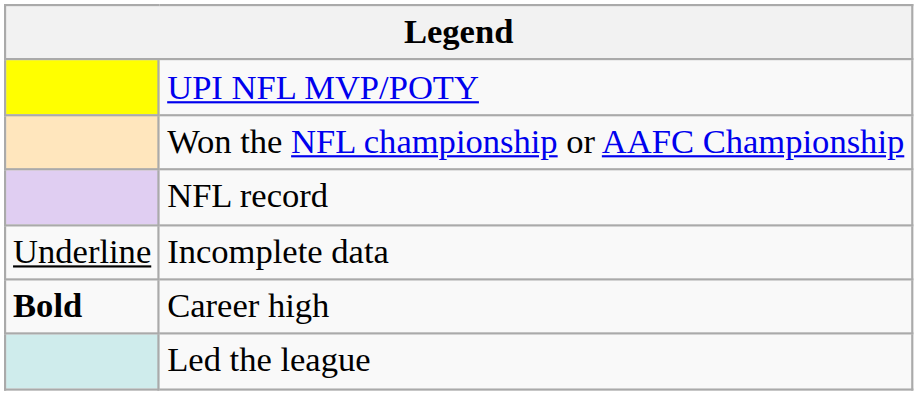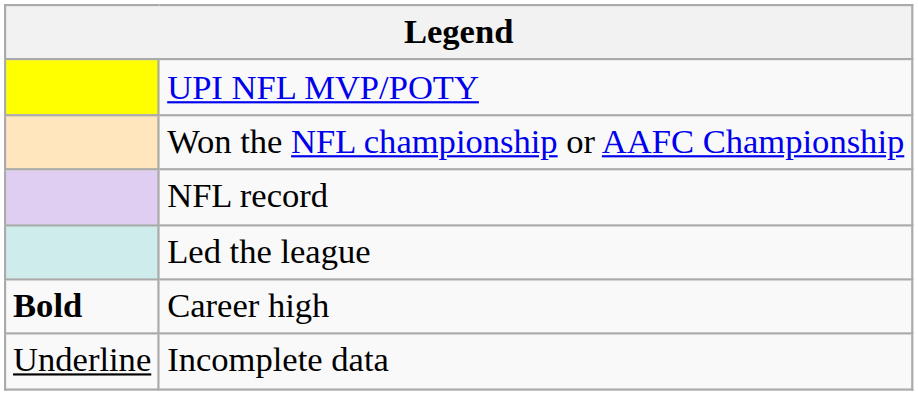rows swapped: Led the league <-> Incomplete data
